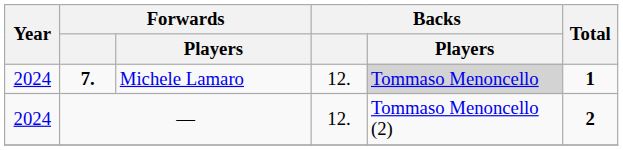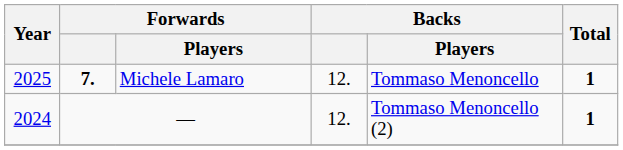Michele Lamaro | Year: 2024 -> 2025
Michele Lamaro | Backs / Players: lightgrey background -> no background
— | Total: 2 -> 1
